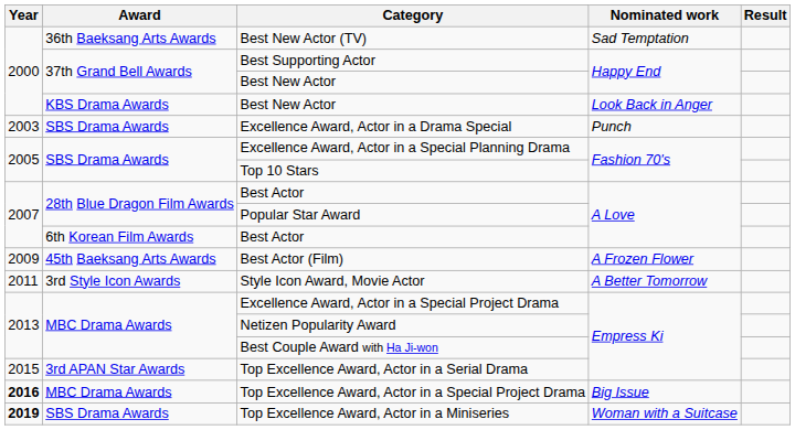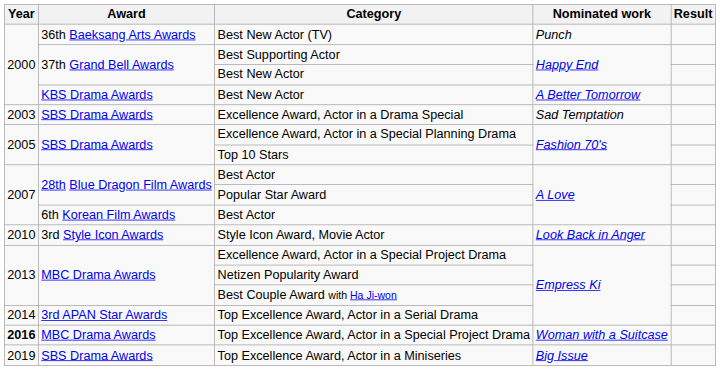Best New Actor (TV) | Nominated work: Sad Temptation -> Punch
KBS Drama Awards / Best New Actor | Nominated work: Look Back in Anger -> A Better Tomorrow
Excellence Award, Actor in a Drama Special | Nominated work: Punch -> Sad Temptation
- row: 2009 | 45th Baeksang Arts Awards | Best Actor (Film) | A Frozen Flower
Style Icon Award, Movie Actor | Year: 2011 -> 2010
Style Icon Award, Movie Actor | Nominated work: A Better Tomorrow -> Look Back in Anger
Top Excellence Award, Actor in a Serial Drama | Year: 2015 -> 2014
Top Excellence Award, Actor in a Special Project Drama | Nominated work: Big Issue -> Woman with a Suitcase
Top Excellence Award, Actor in a Miniseries | Year: bold -> normal
Top Excellence Award, Actor in a Miniseries | Nominated work: Woman with a Suitcase -> Big Issue
